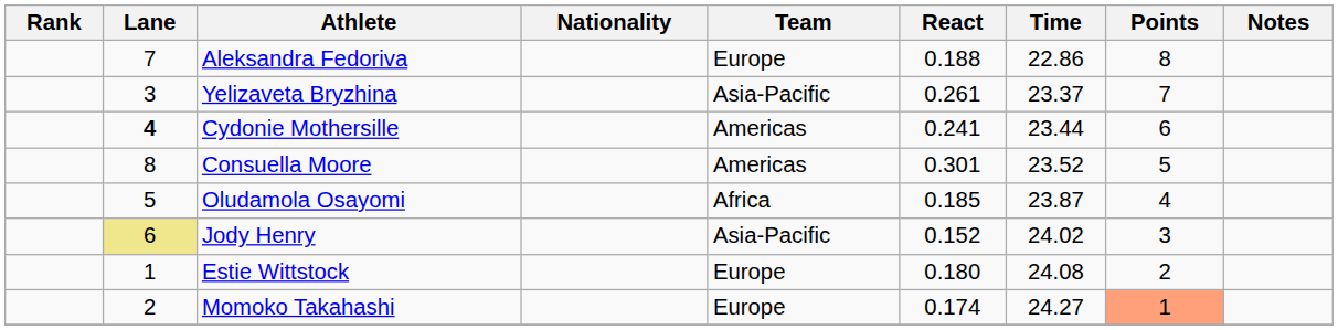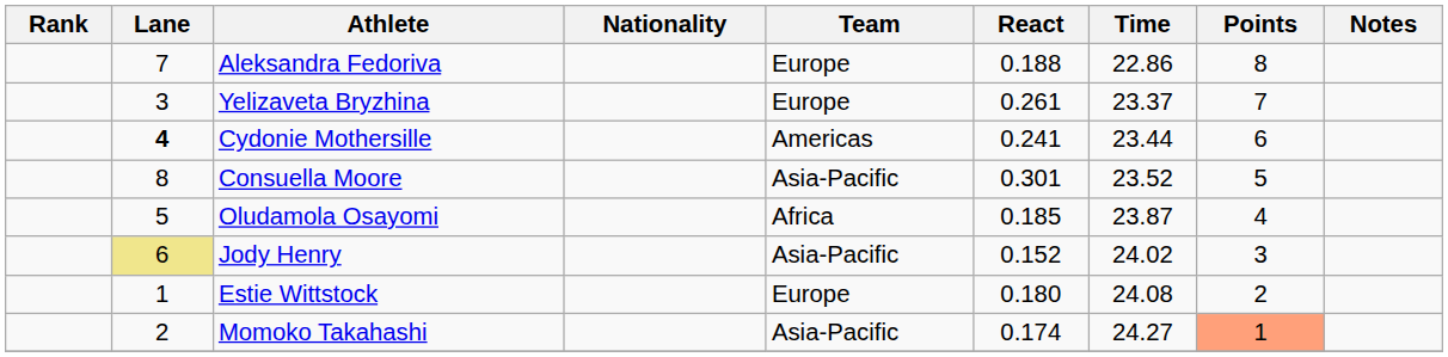Yelizaveta Bryzhina | Team: Asia-Pacific -> Europe
Consuella Moore | Team: Americas -> Asia-Pacific
Momoko Takahashi | Team: Europe -> Asia-Pacific
